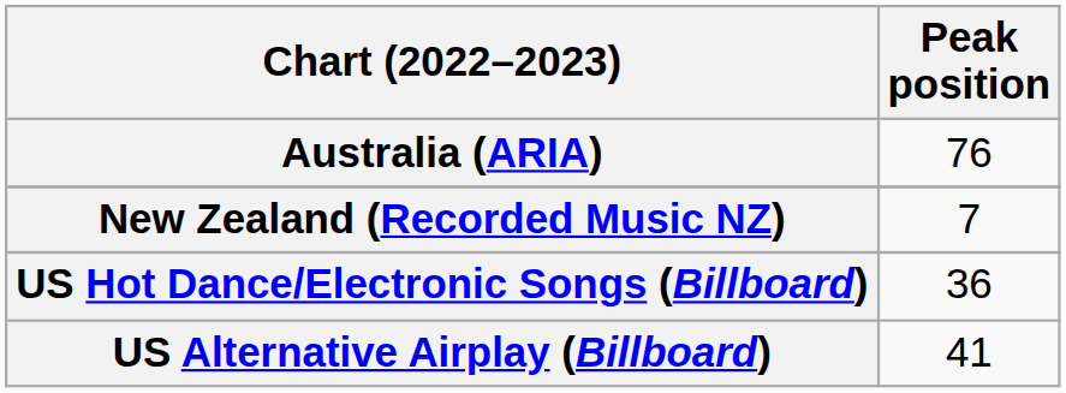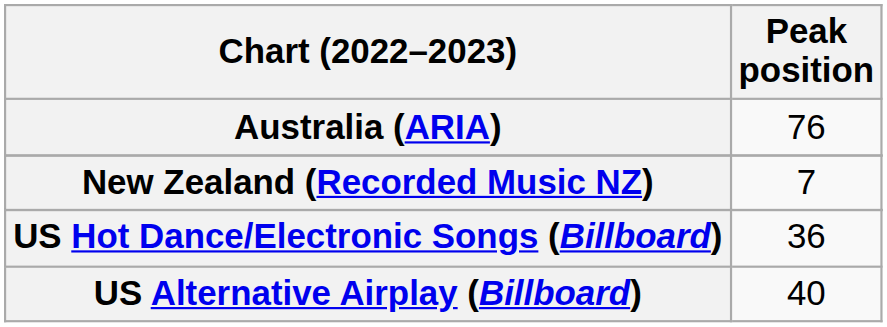US Alternative Airplay (Billboard) | Peak position: 41 -> 40
